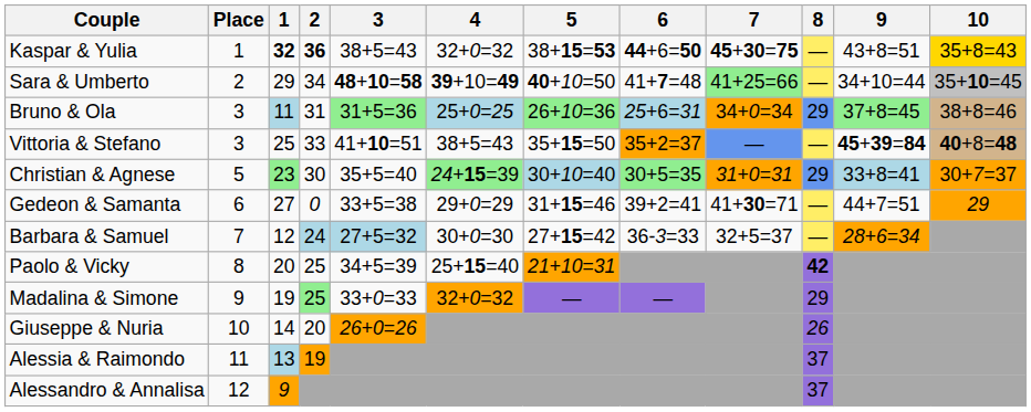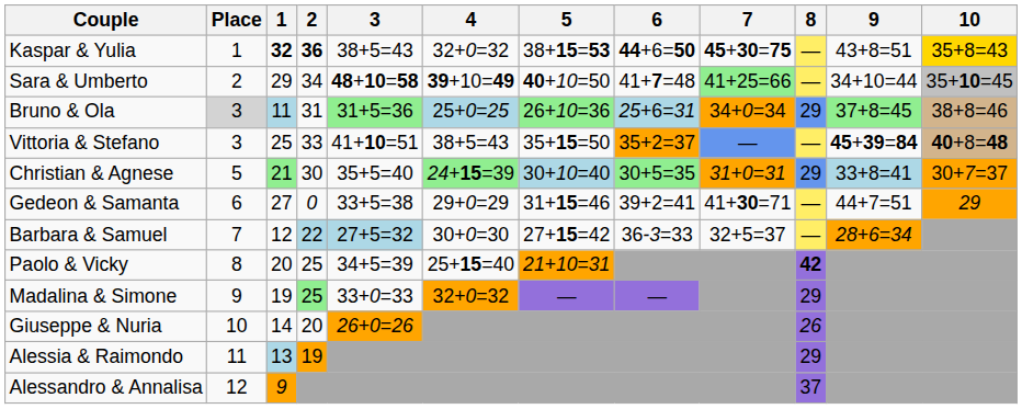Bruno & Ola | Place: no background -> lightgrey background
Christian & Agnese | 1: 23 -> 21
Barbara & Samuel | 2: 24 -> 22
Alessia & Raimondo | 8: 37 -> 29
